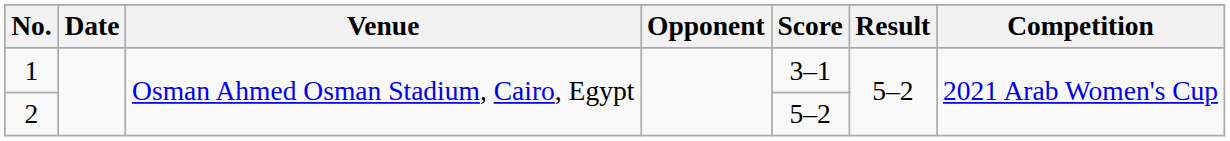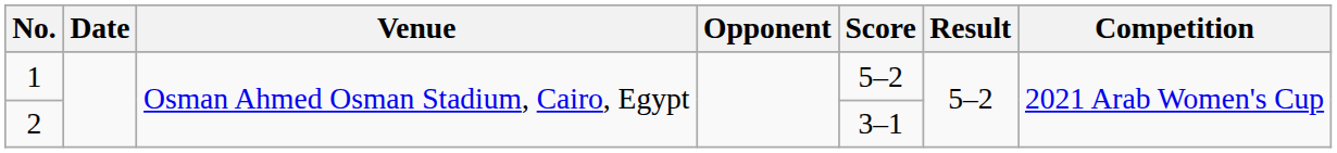1 | Score: 3–1 -> 5–2
2 | Score: 5–2 -> 3–1
